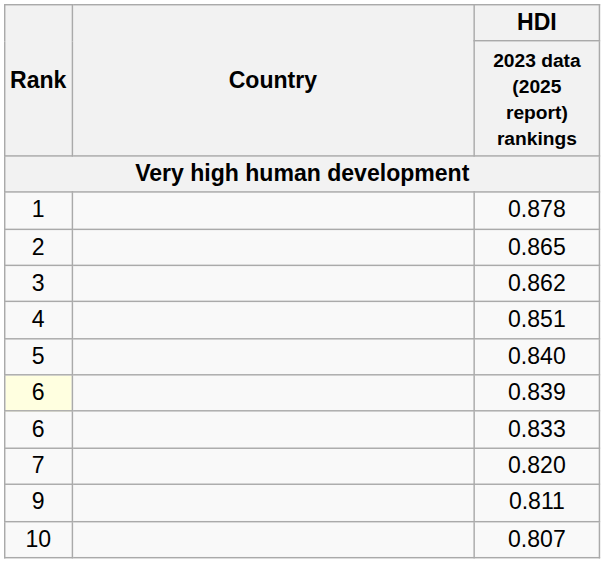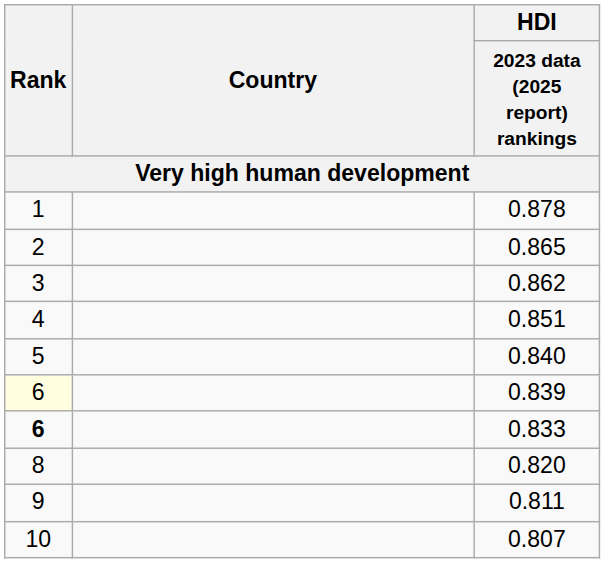0.833 | Rank: normal -> bold
0.820 | Rank: 7 -> 8
